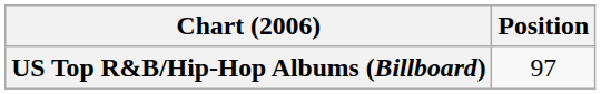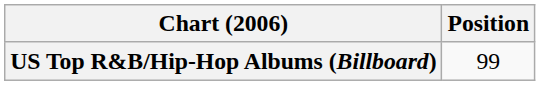US Top R&B/Hip-Hop Albums (Billboard) | Position: 97 -> 99
